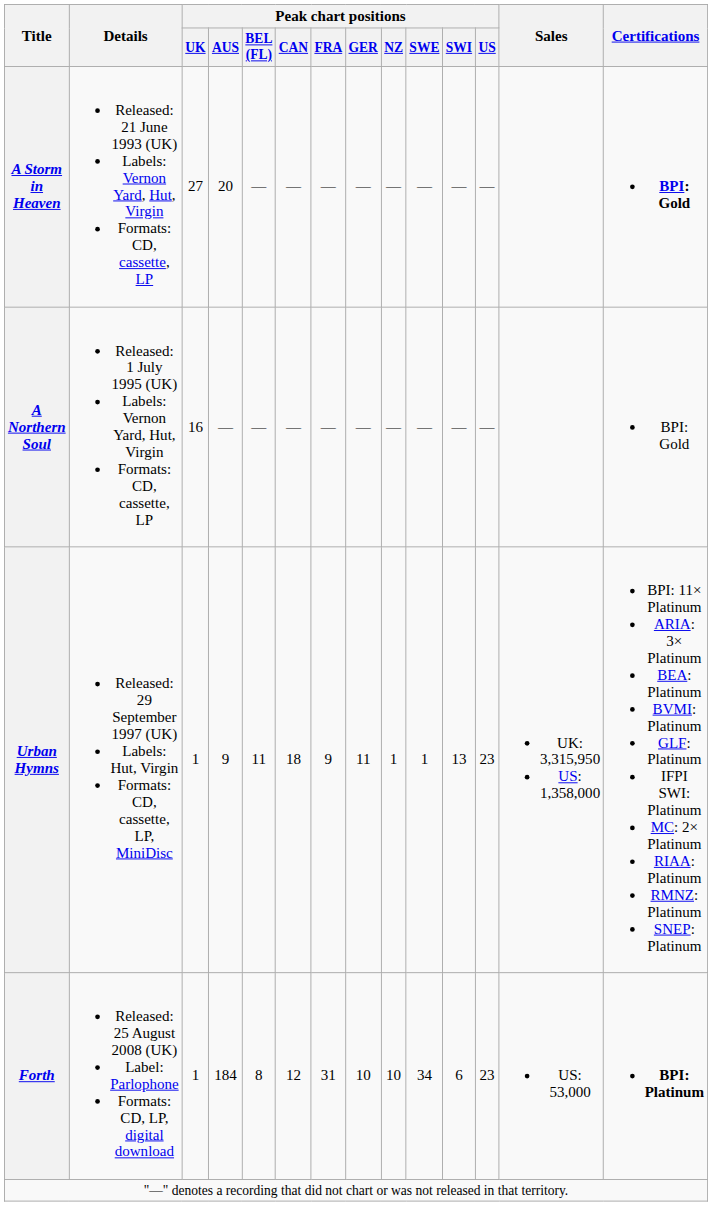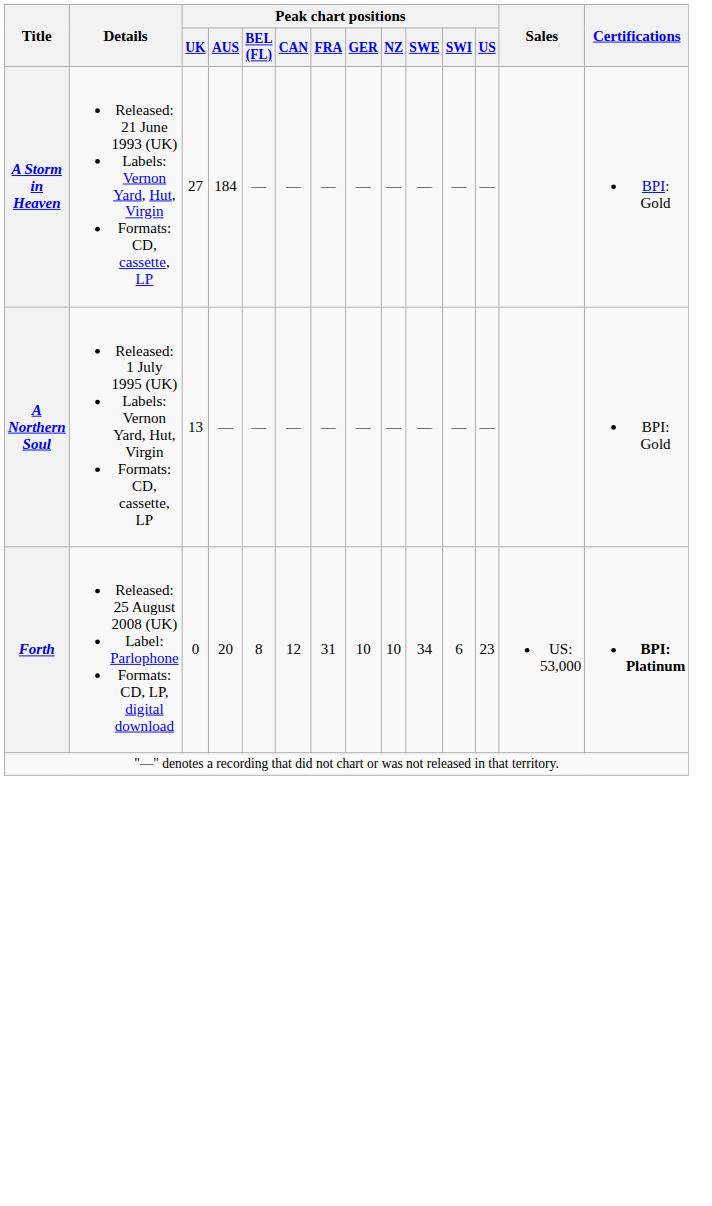A Storm in Heaven | Peak chart positions / AUS: 20 -> 184
A Storm in Heaven | Certifications: bold -> normal
A Northern Soul | Peak chart positions / UK: 16 -> 13
- row: Urban Hymns | Released: 29 September 1997 (UK) Labels: Hut, Virgin Formats: CD, cassette, LP, MiniDisc | 1 | 9 | 11 | 18 | 9 | 11 | 1 | 1 | 13 | 23 | UK: 3,315,950 US: 1,358,000 | BPI: 11× Platinum ARIA: 3× Platinum BEA: Platinum BVMI: Platinum GLF: Platinum IFPI SWI: Platinum MC: 2× Platinum RIAA: Platinum RMNZ: Platinum SNEP: Platinum
Forth | Peak chart positions / UK: 1 -> 0
Forth | Peak chart positions / AUS: 184 -> 20
